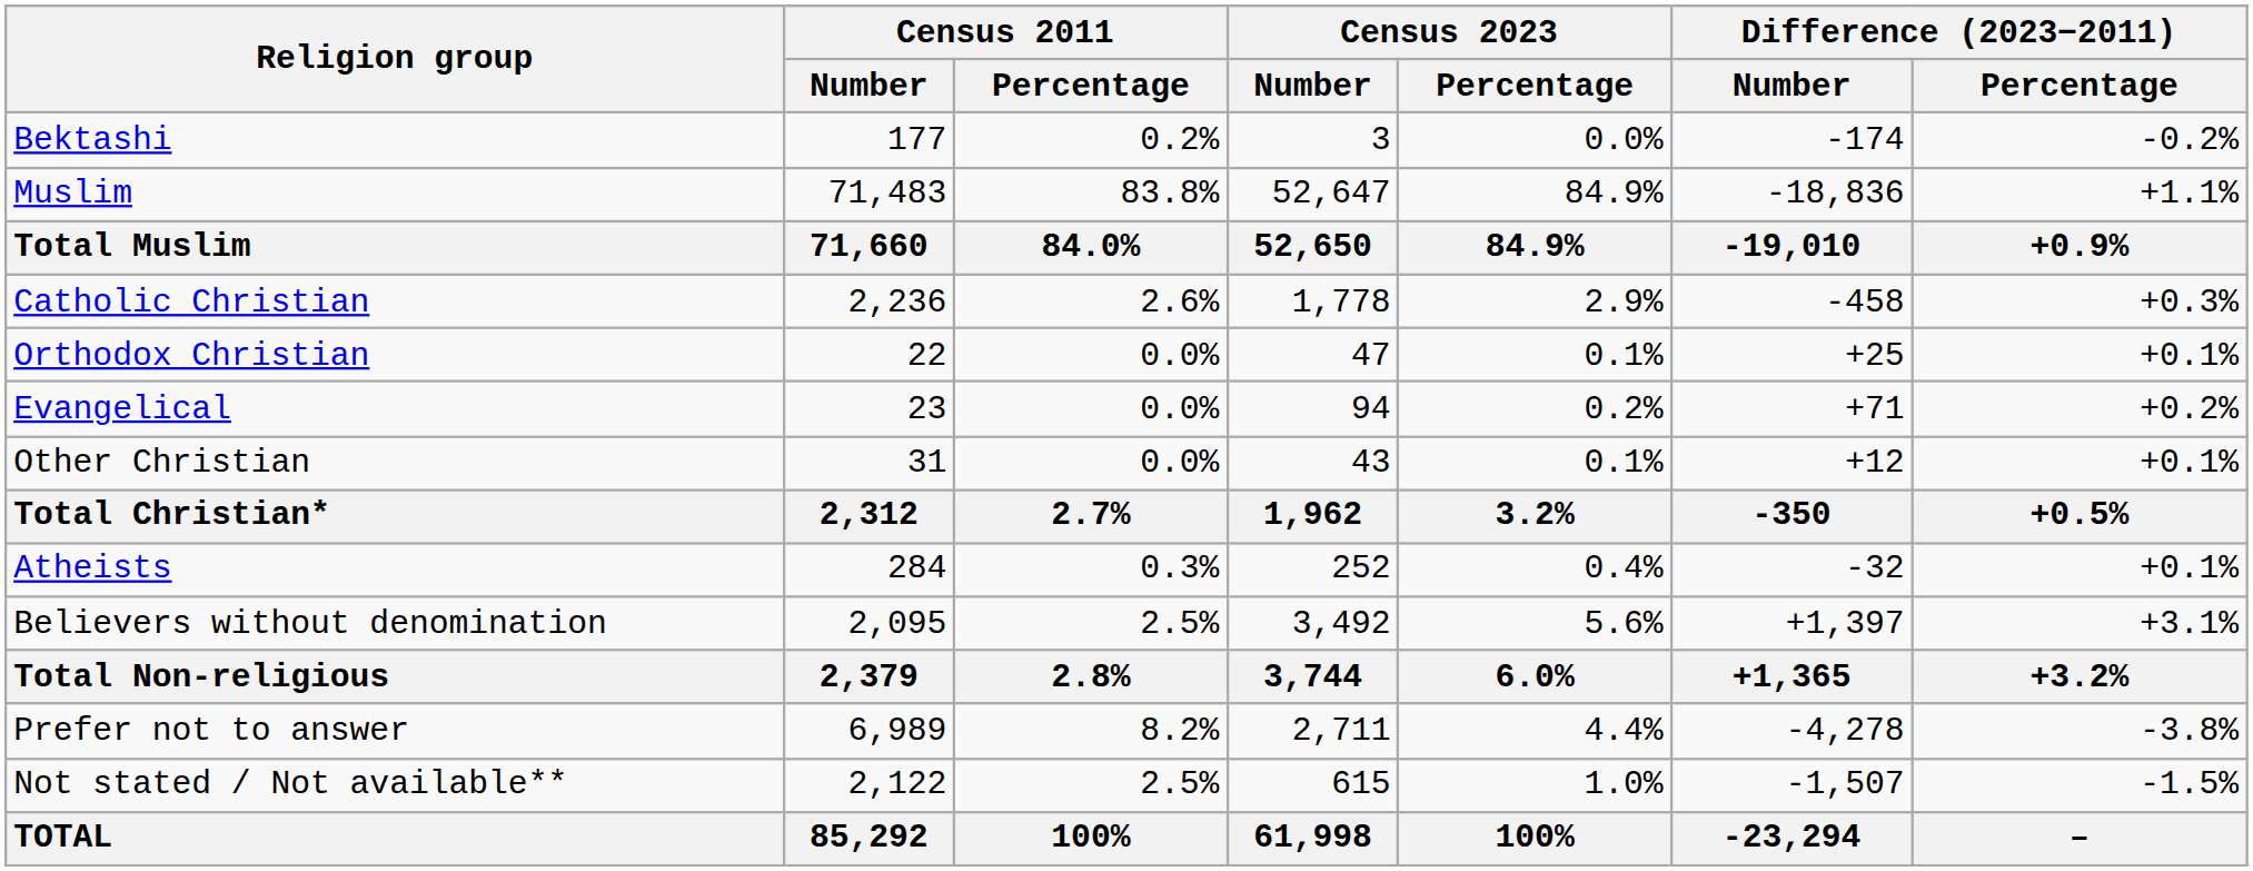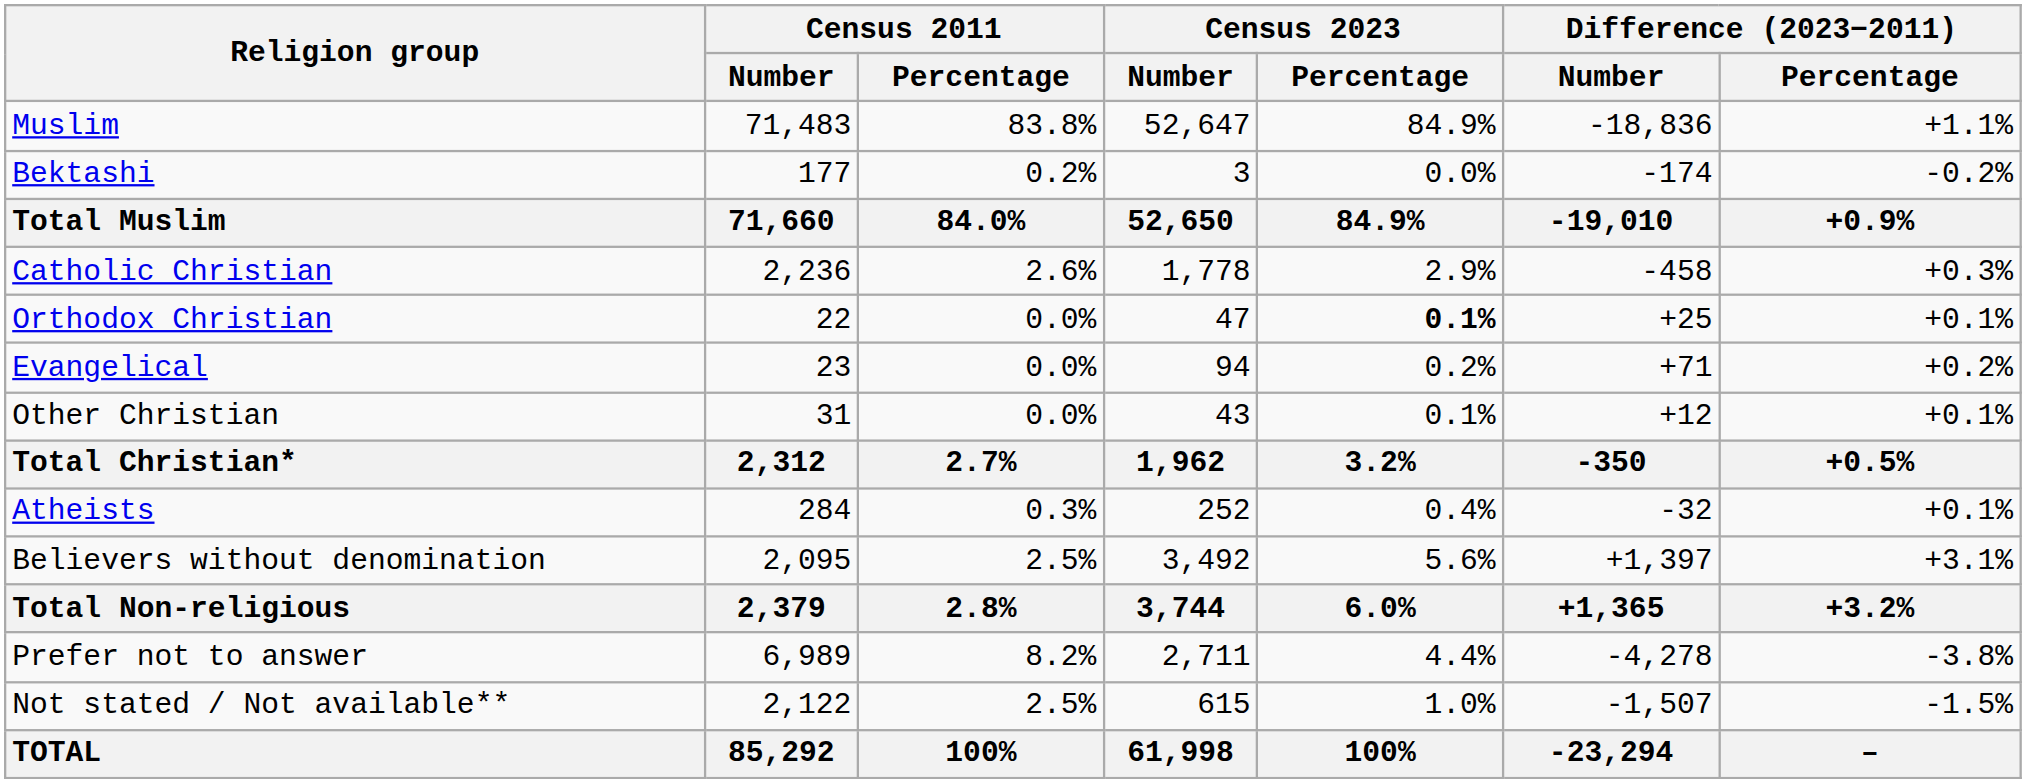rows swapped: Muslim <-> Bektashi
Orthodox Christian | Census 2023 / Percentage: normal -> bold
